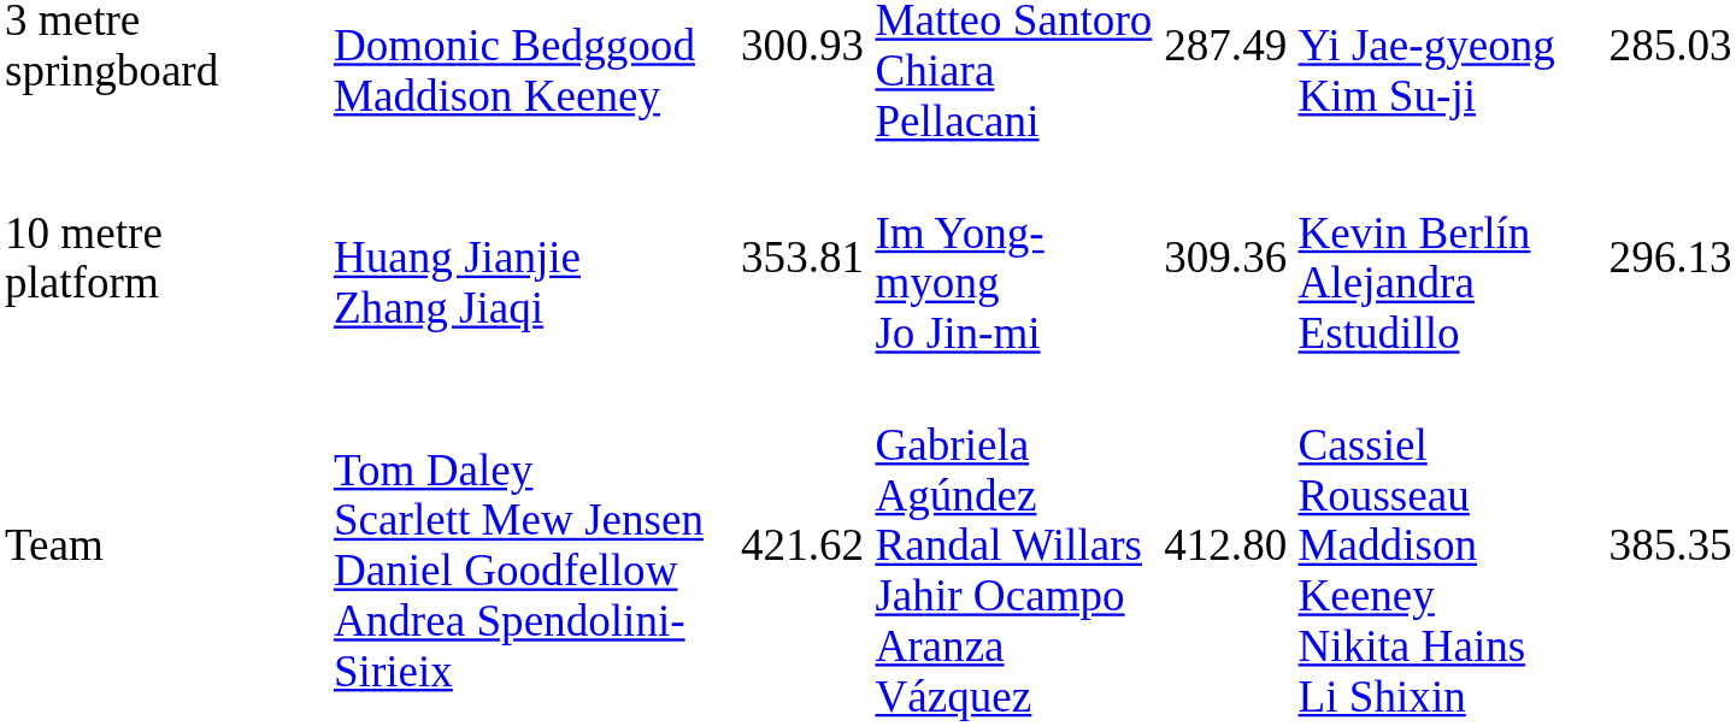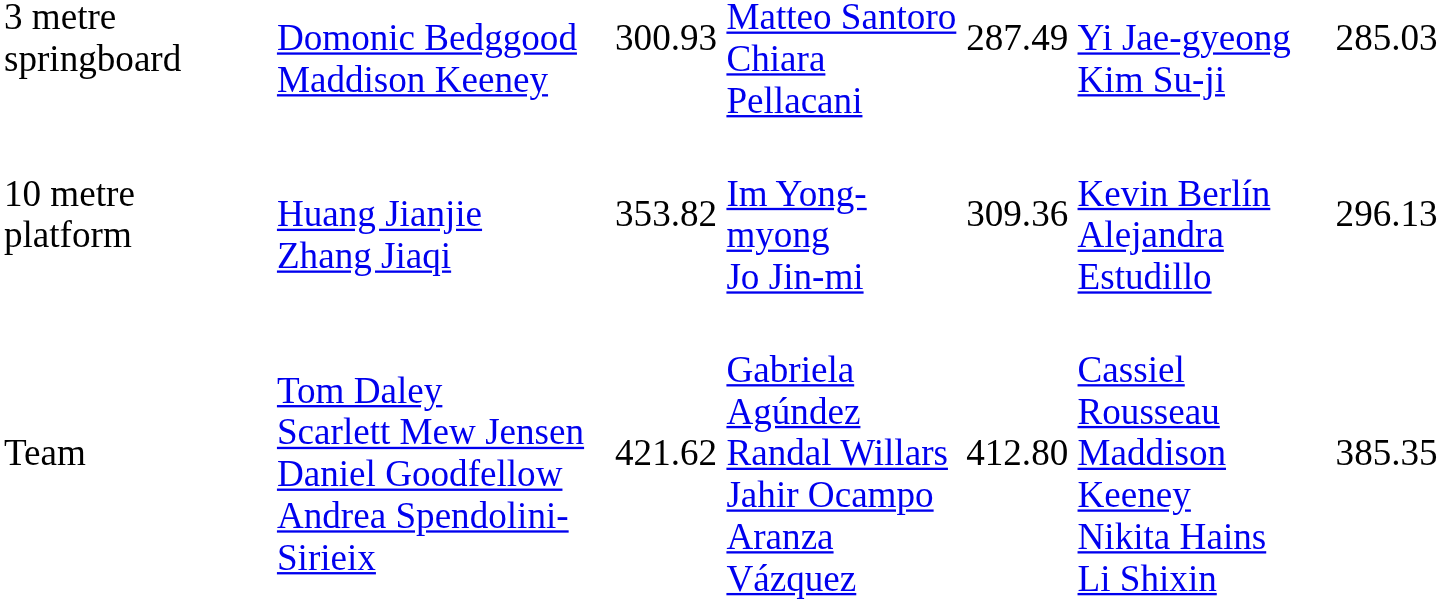10 metre platform | column 3: 353.81 -> 353.82
